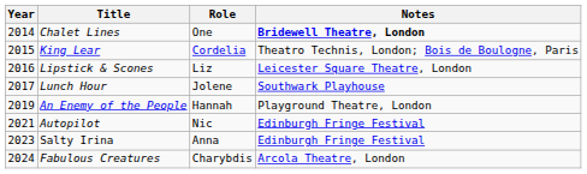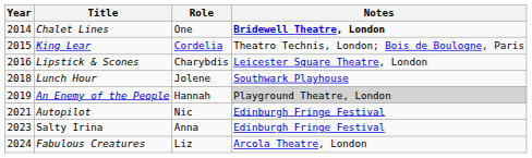Lipstick & Scones | Role: Liz -> Charybdis
Lunch Hour | Year: 2017 -> 2018
An Enemy of the People | Notes: no background -> lightgrey background
Fabulous Creatures | Role: Charybdis -> Liz
